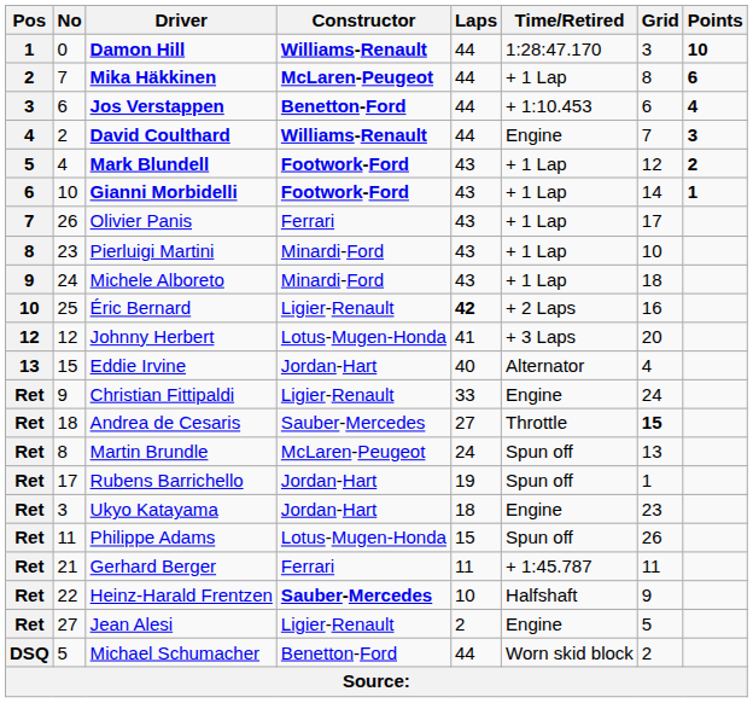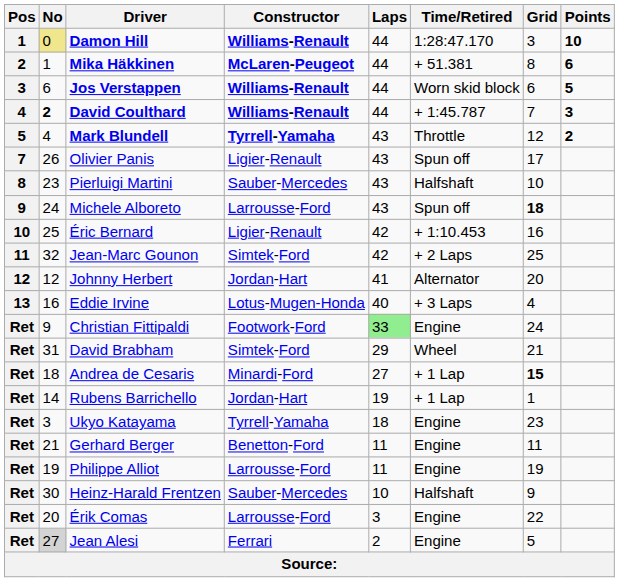Damon Hill | No: no background -> khaki background
Mika Häkkinen | No: 7 -> 1
Mika Häkkinen | Time/Retired: + 1 Lap -> + 51.381
Jos Verstappen | Constructor: Benetton-Ford -> Williams-Renault
Jos Verstappen | Time/Retired: + 1:10.453 -> Worn skid block
Jos Verstappen | Points: 4 -> 5
David Coulthard | No: normal -> bold
David Coulthard | Time/Retired: Engine -> + 1:45.787
Mark Blundell | Constructor: Footwork-Ford -> Tyrrell-Yamaha
Mark Blundell | Time/Retired: + 1 Lap -> Throttle
- row: 6 | 10 | Gianni Morbidelli | Footwork-Ford | 43 | + 1 Lap | 14 | 1
Olivier Panis | Constructor: Ferrari -> Ligier-Renault
Olivier Panis | Time/Retired: + 1 Lap -> Spun off
Pierluigi Martini | Constructor: Minardi-Ford -> Sauber-Mercedes
Pierluigi Martini | Time/Retired: + 1 Lap -> Halfshaft
Michele Alboreto | Constructor: Minardi-Ford -> Larrousse-Ford
Michele Alboreto | Time/Retired: + 1 Lap -> Spun off
Michele Alboreto | Grid: normal -> bold
Éric Bernard | Laps: bold -> normal
Éric Bernard | Time/Retired: + 2 Laps -> + 1:10.453
+ row: 11 | 32 | Jean-Marc Gounon | Simtek-Ford | 42 | + 2 Laps | 25
Johnny Herbert | Constructor: Lotus-Mugen-Honda -> Jordan-Hart
Johnny Herbert | Time/Retired: + 3 Laps -> Alternator
Eddie Irvine | No: 15 -> 16
Eddie Irvine | Constructor: Jordan-Hart -> Lotus-Mugen-Honda
Eddie Irvine | Time/Retired: Alternator -> + 3 Laps
Christian Fittipaldi | Constructor: Ligier-Renault -> Footwork-Ford
Christian Fittipaldi | Laps: no background -> lightgreen background
+ row: Ret | 31 | David Brabham | Simtek-Ford | 29 | Wheel | 21
Andrea de Cesaris | Constructor: Sauber-Mercedes -> Minardi-Ford
Andrea de Cesaris | Time/Retired: Throttle -> + 1 Lap
- row: Ret | 8 | Martin Brundle | McLaren-Peugeot | 24 | Spun off | 13
Rubens Barrichello | No: 17 -> 14
Rubens Barrichello | Time/Retired: Spun off -> + 1 Lap
Ukyo Katayama | Constructor: Jordan-Hart -> Tyrrell-Yamaha
- row: Ret | 11 | Philippe Adams | Lotus-Mugen-Honda | 15 | Spun off | 26
Gerhard Berger | Constructor: Ferrari -> Benetton-Ford
Gerhard Berger | Time/Retired: + 1:45.787 -> Engine
+ row: Ret | 19 | Philippe Alliot | Larrousse-Ford | 11 | Engine | 19
Heinz-Harald Frentzen | No: 22 -> 30
Heinz-Harald Frentzen | Constructor: bold -> normal
+ row: Ret | 20 | Érik Comas | Larrousse-Ford | 3 | Engine | 22
Jean Alesi | No: no background -> lightgrey background
Jean Alesi | Constructor: Ligier-Renault -> Ferrari
- row: DSQ | 5 | Michael Schumacher | Benetton-Ford | 44 | Worn skid block | 2
